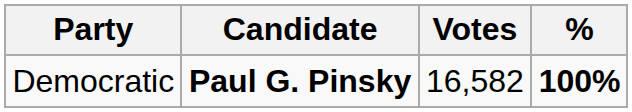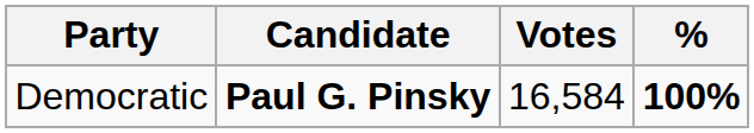Democratic | Votes: 16,582 -> 16,584
